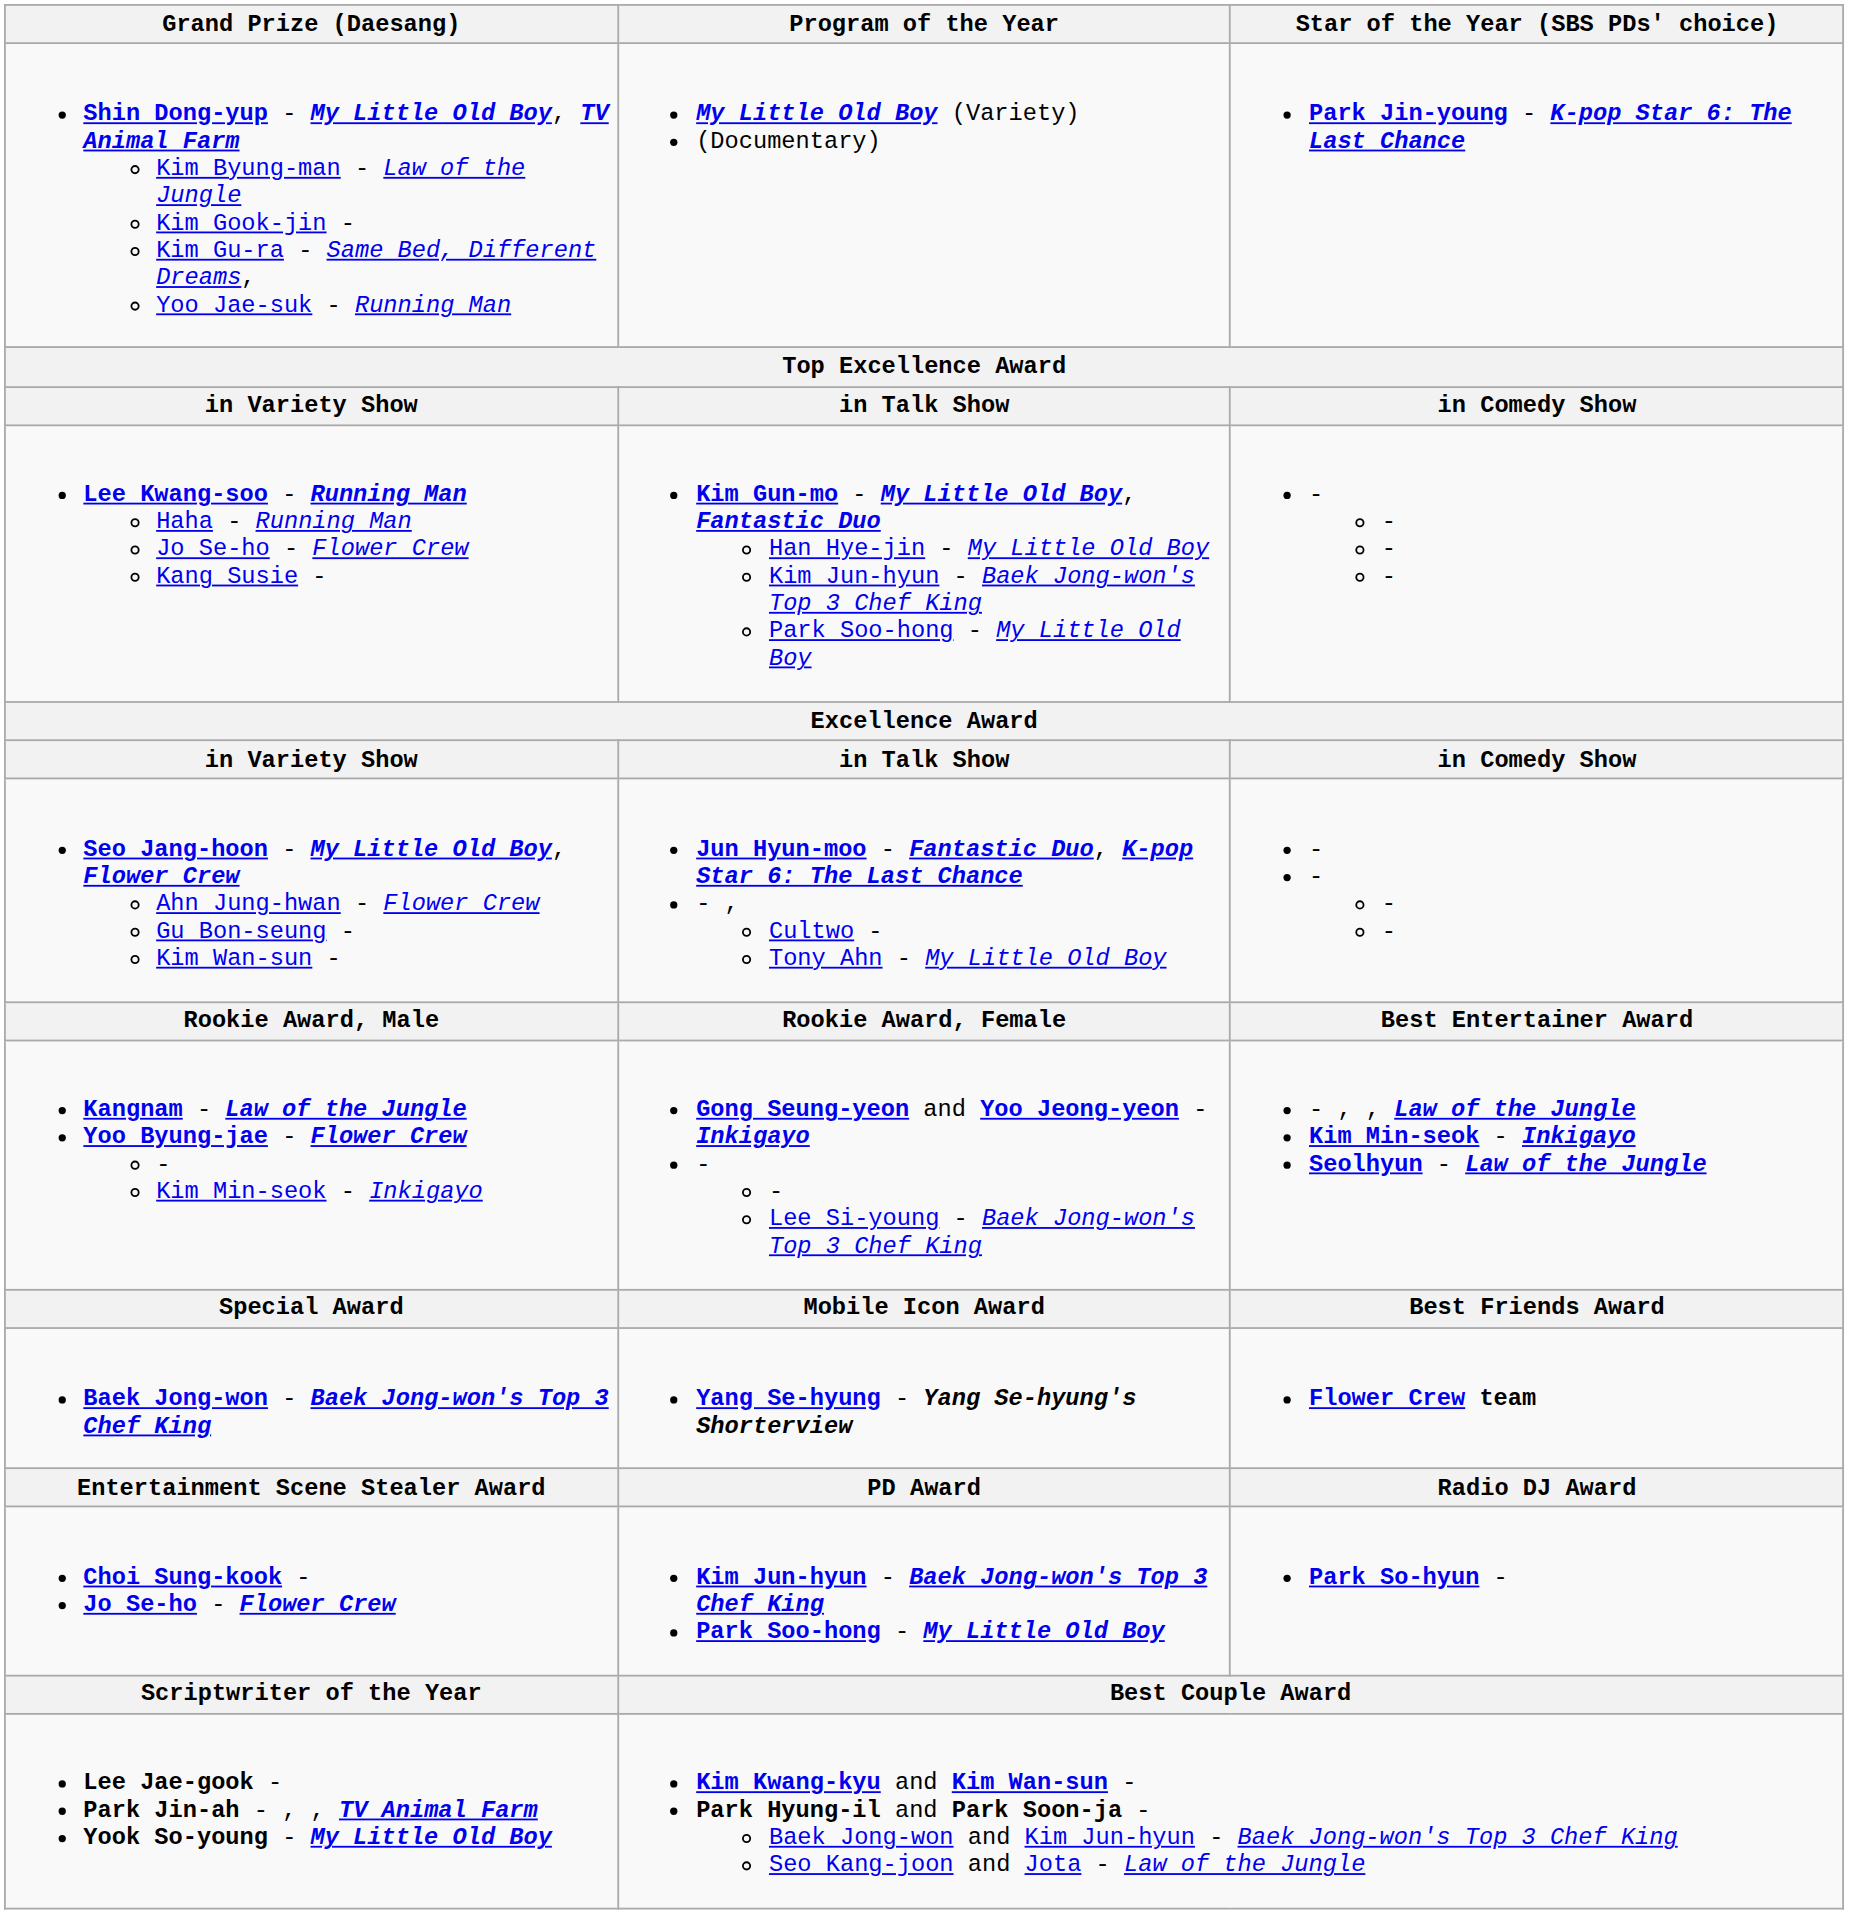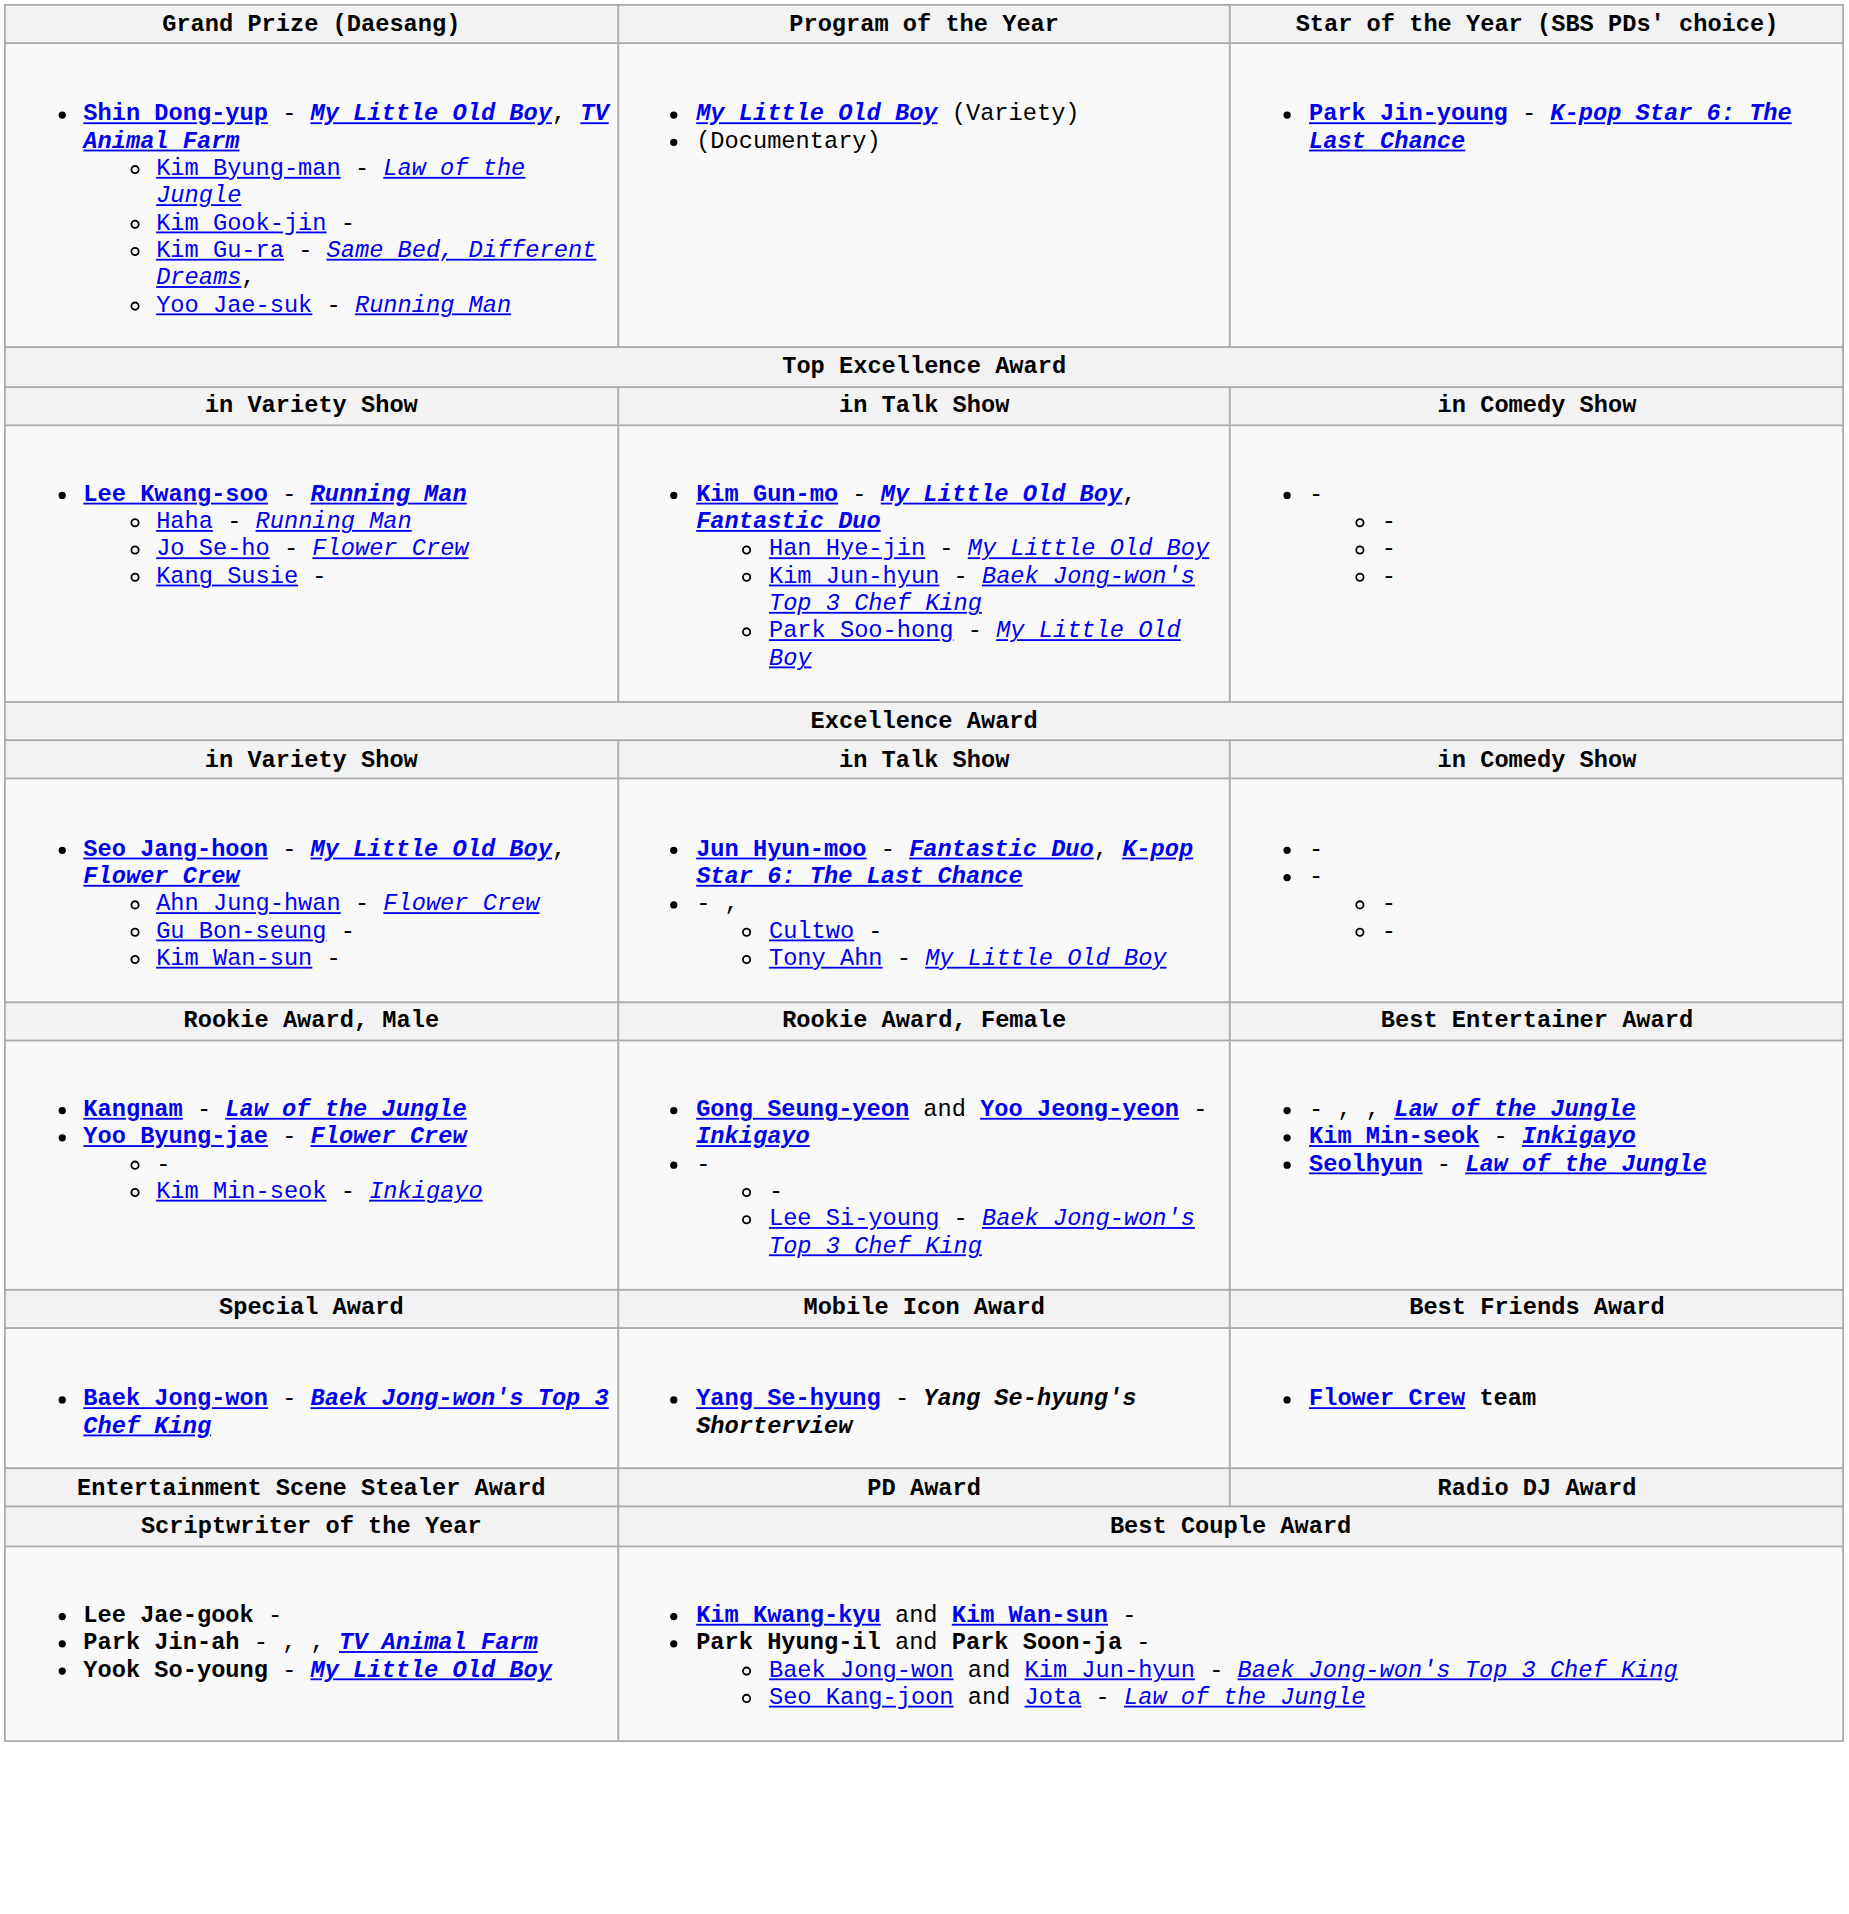- row: Choi Sung-kook - Jo Se-ho - Flower Crew | Kim Jun-hyun - Baek Jong-won's Top 3 Chef King Park Soo-hong - My Little Old Boy | Park So-hyun -
